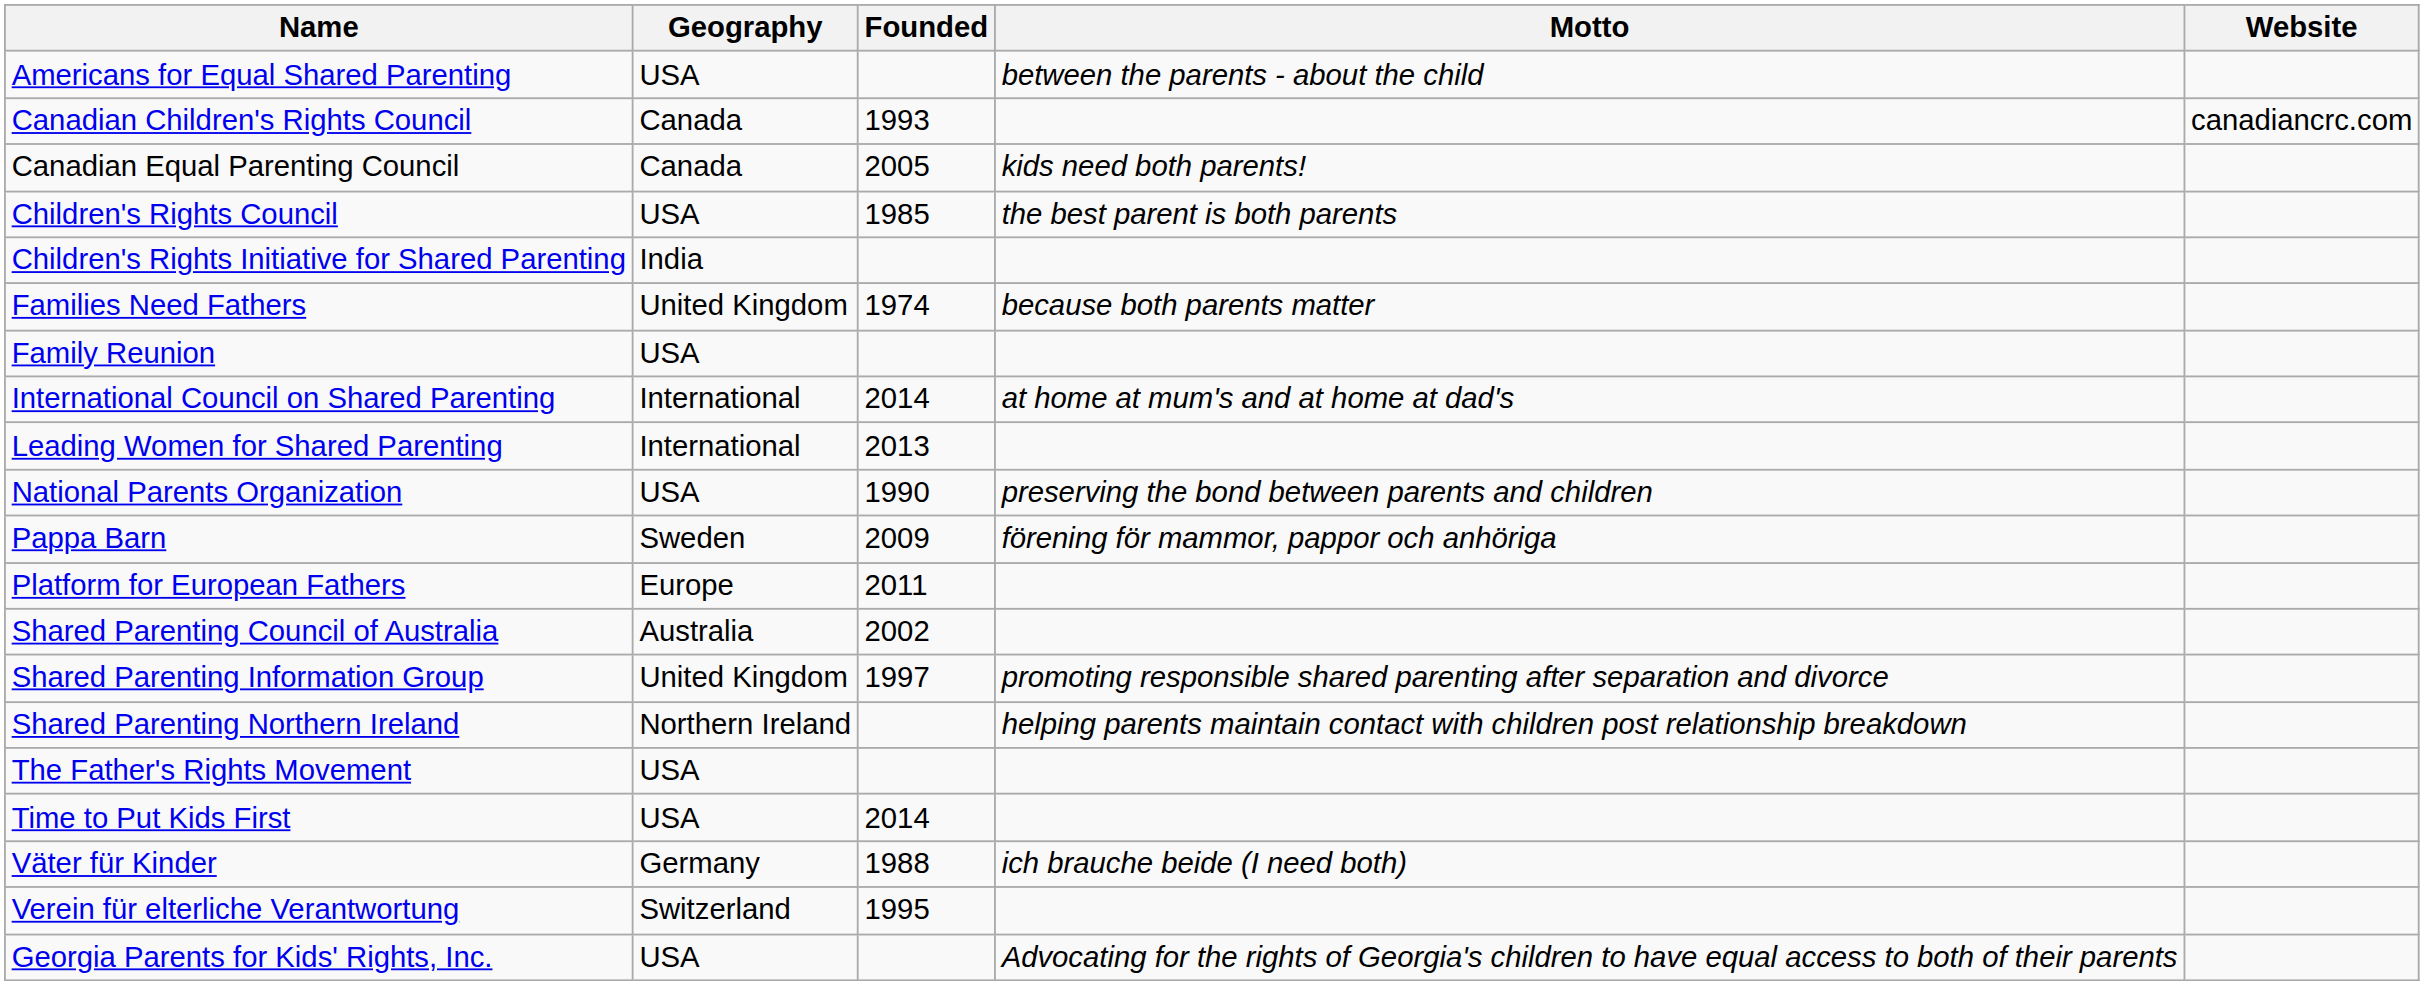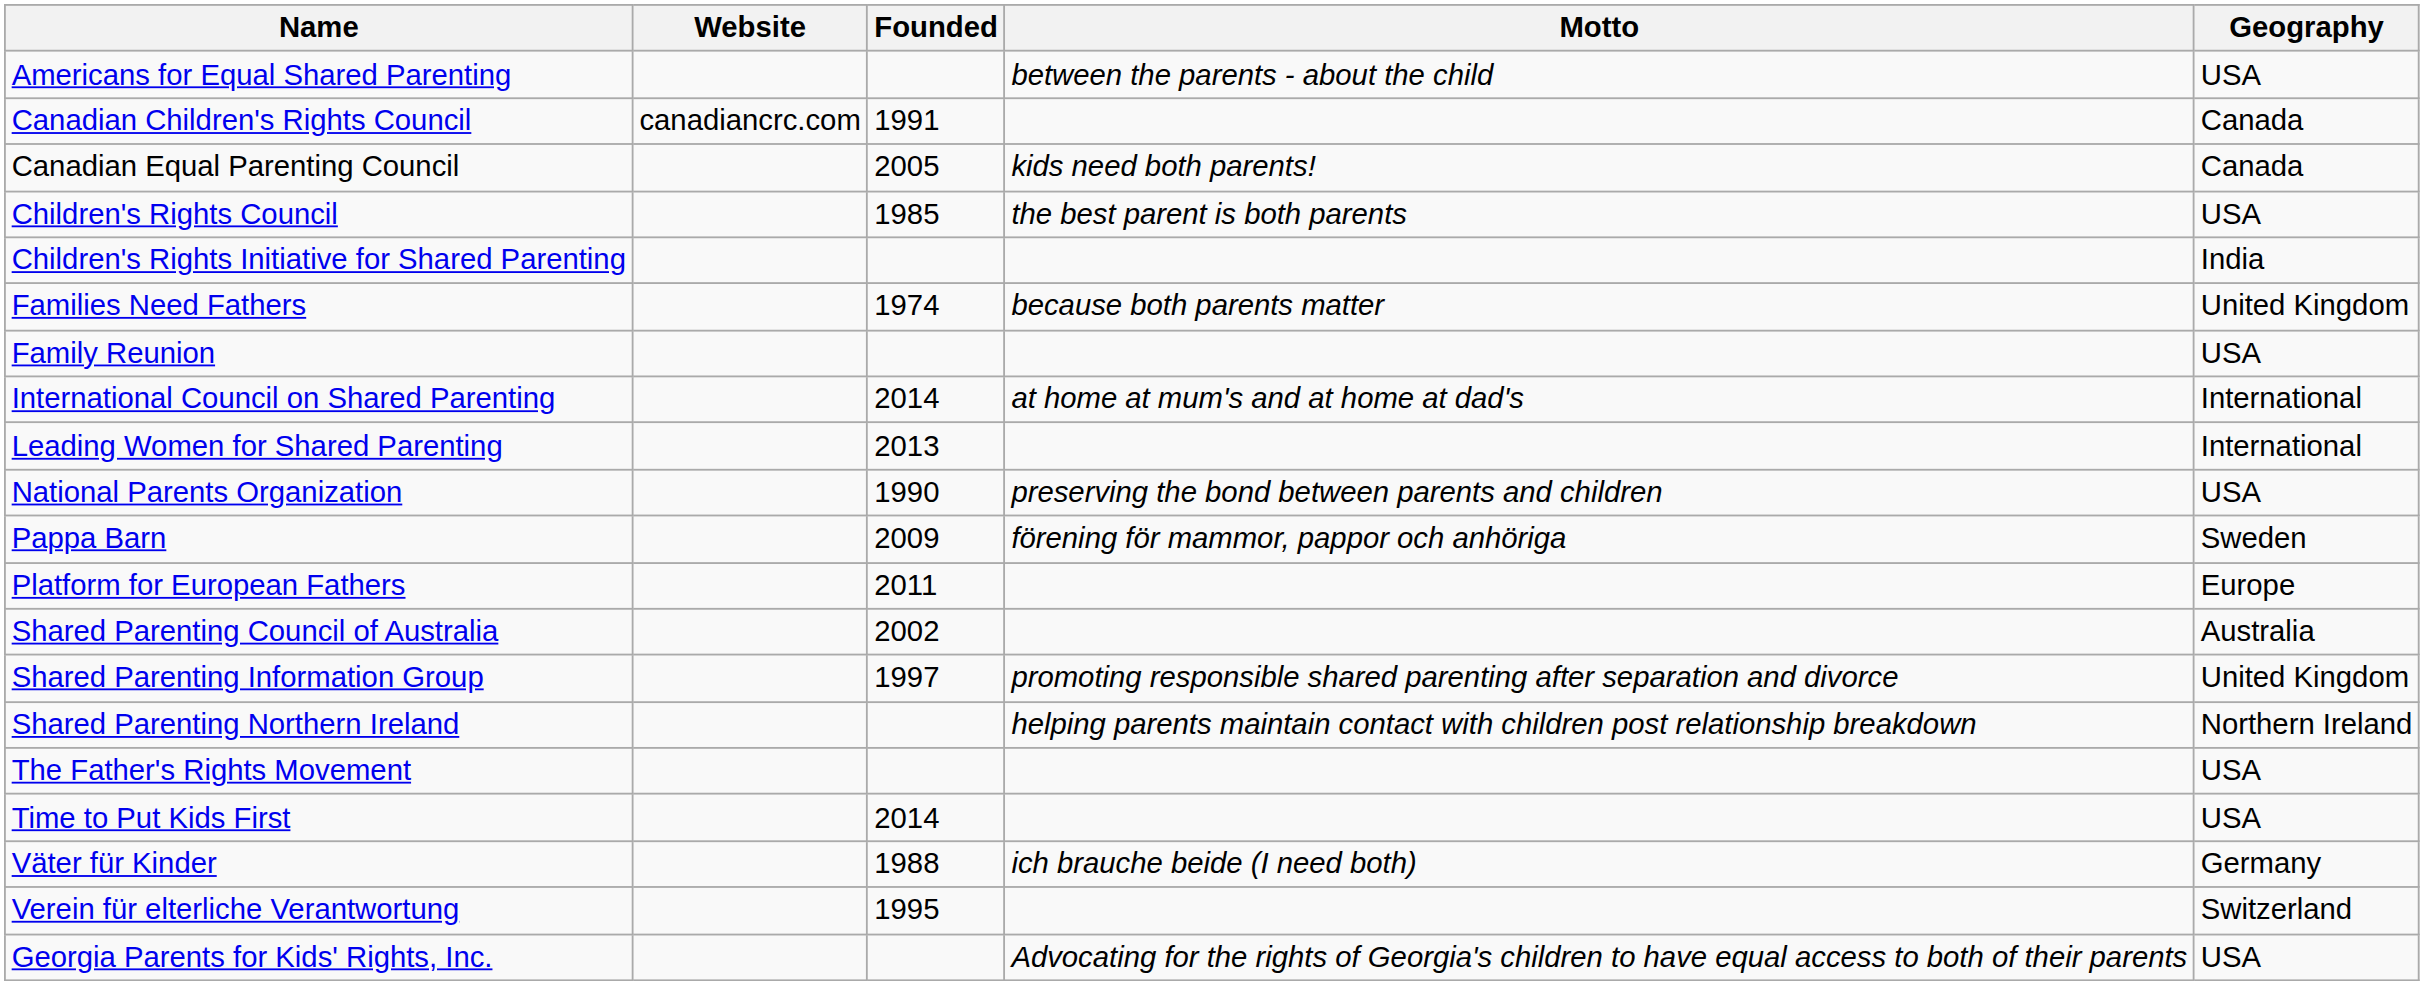columns swapped: Geography <-> Website
Canadian Children's Rights Council | Founded: 1993 -> 1991
